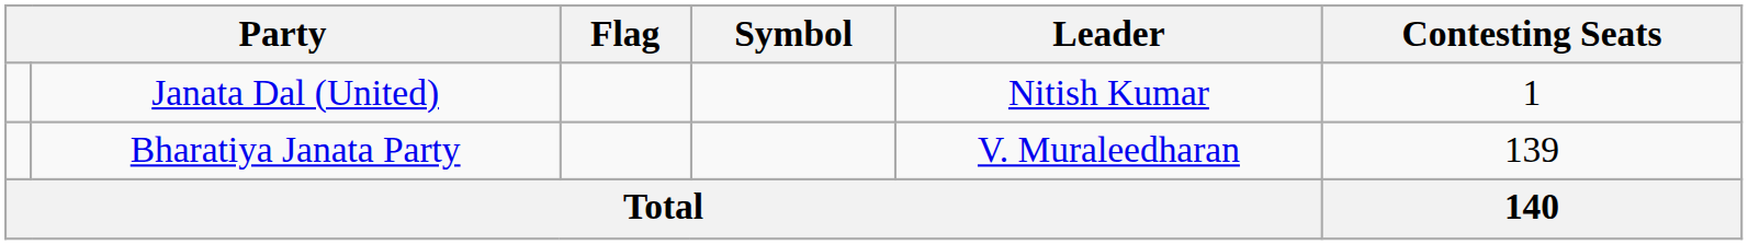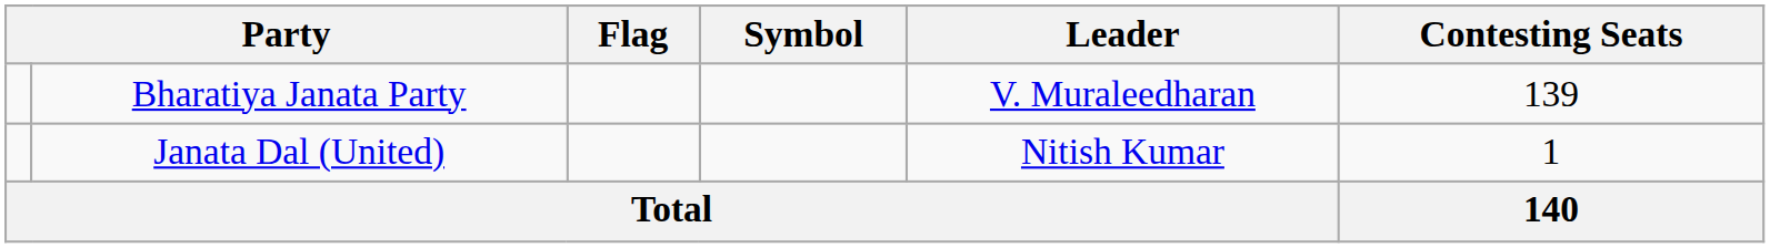rows swapped: Bharatiya Janata Party <-> Janata Dal (United)
